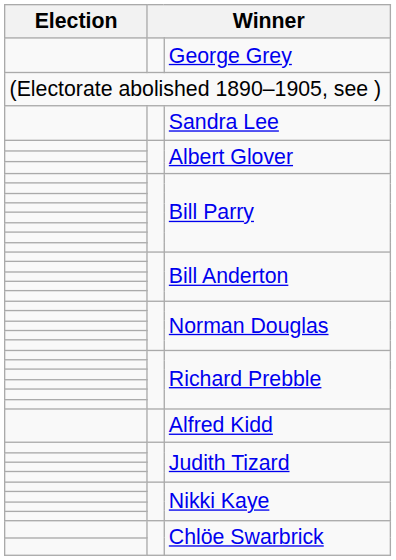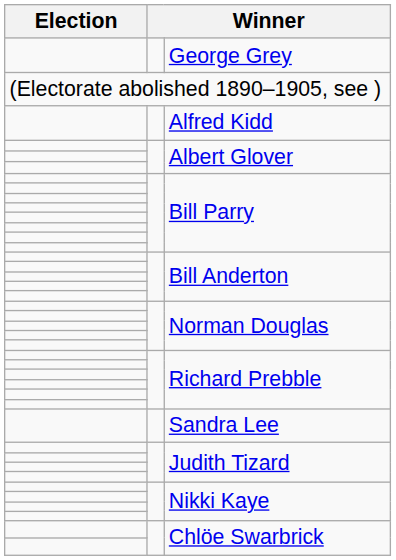rows swapped: Alfred Kidd <-> Sandra Lee
